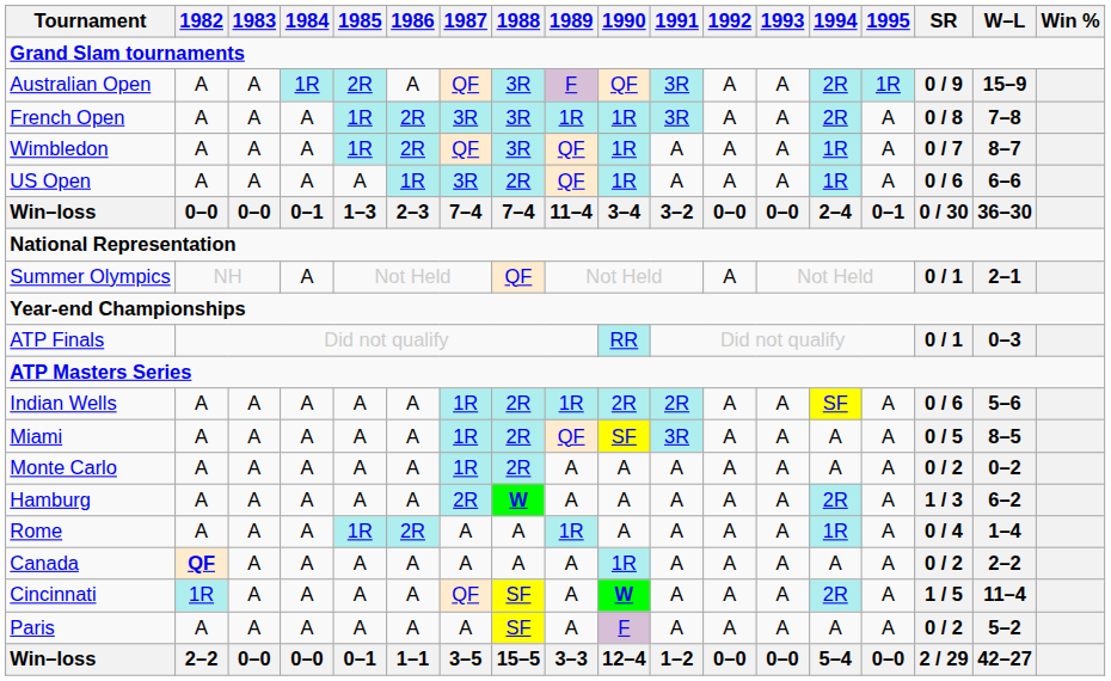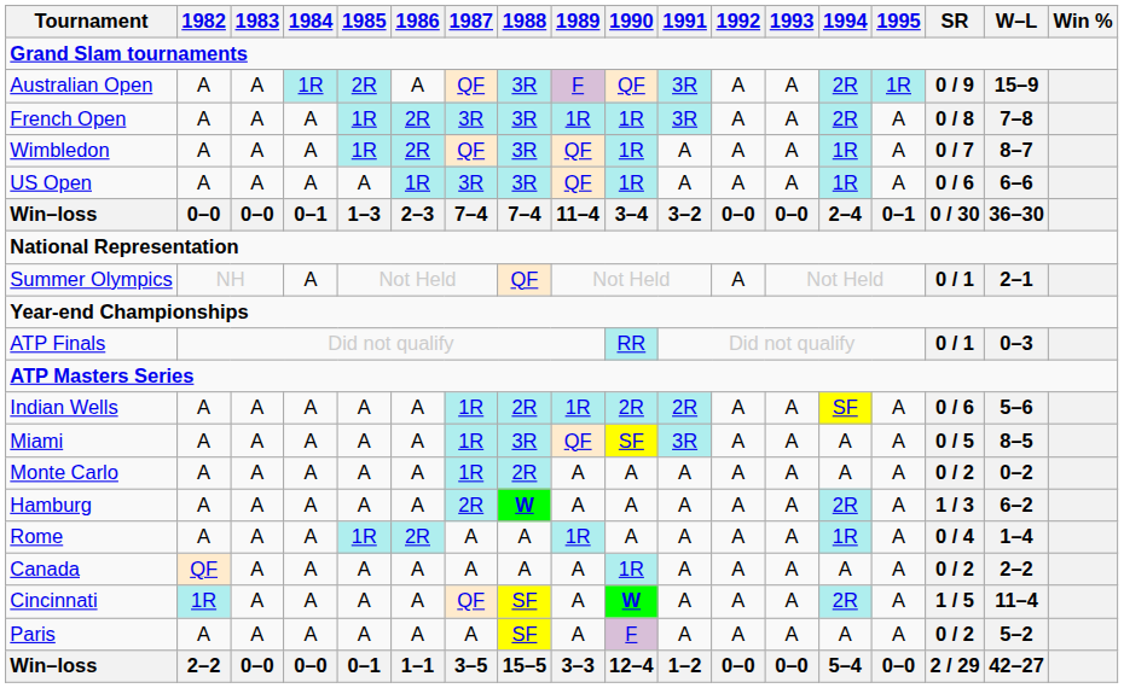US Open | 1988: 2R -> 3R
Miami | 1988: 2R -> 3R
Canada | 1982: bold -> normal
